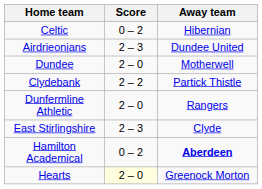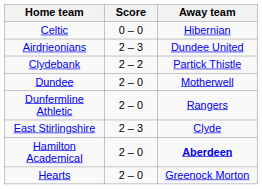Celtic | Score: 0 – 2 -> 0 – 0
rows swapped: Clydebank <-> Dundee
Hamilton Academical | Score: 0 – 2 -> 2 – 0
Hearts | Score: lightyellow background -> no background
